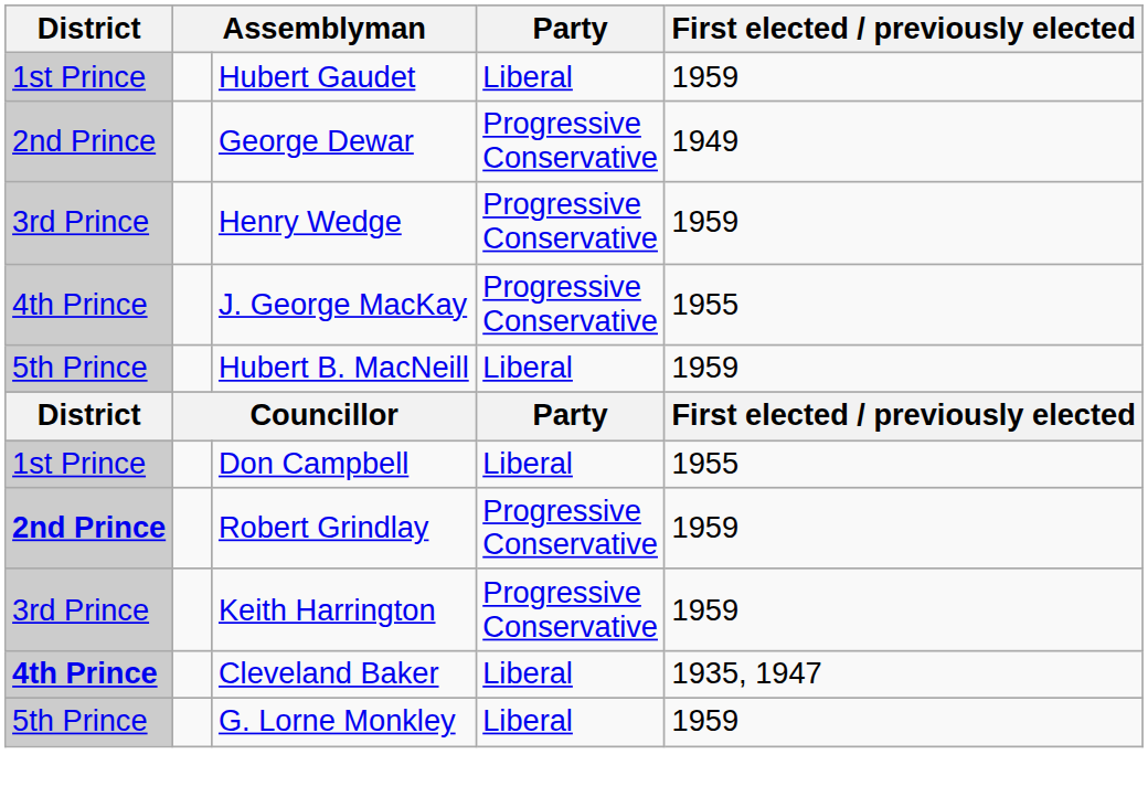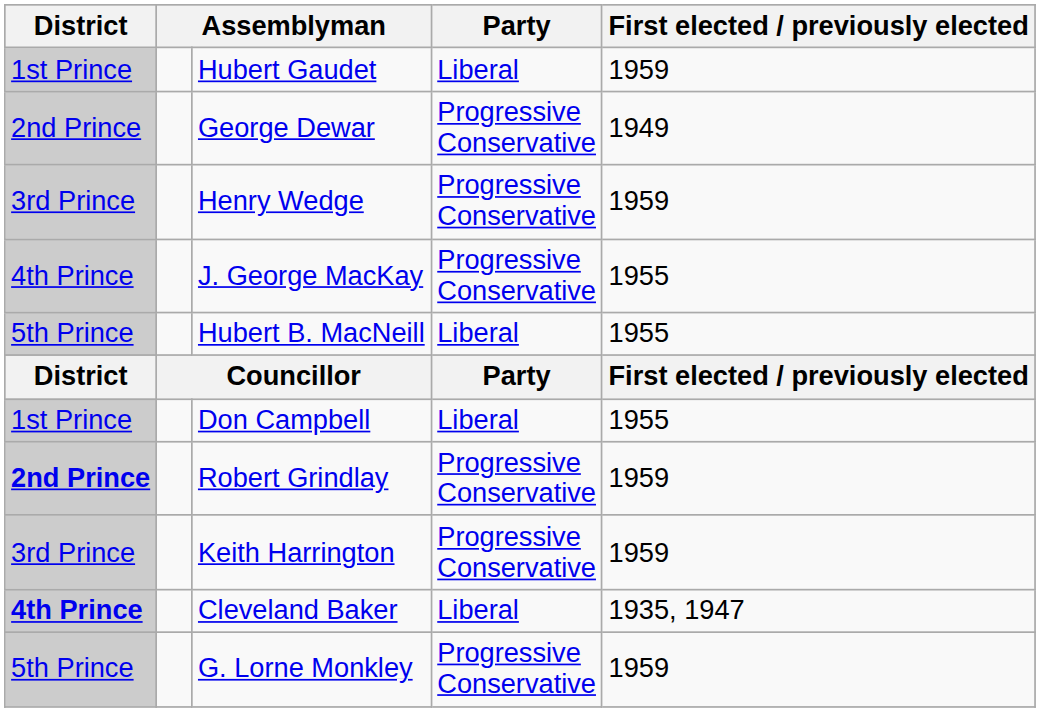Hubert B. MacNeill | First elected / previously elected: 1959 -> 1955
G. Lorne Monkley | Party: Liberal -> Progressive Conservative
